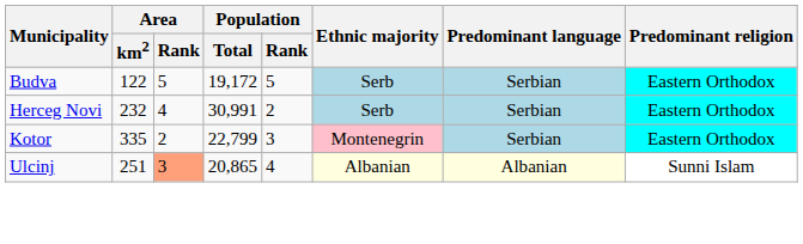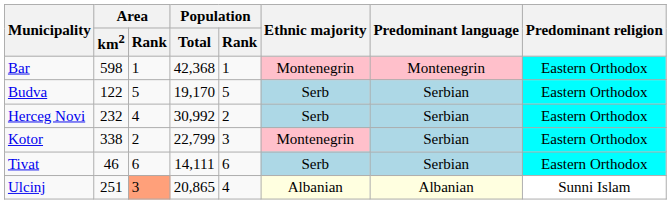+ row: Bar | 598 | 1 | 42,368 | 1 | Montenegrin | Montenegrin | Eastern Orthodox
Budva | Population / Total: 19,172 -> 19,170
Herceg Novi | Population / Total: 30,991 -> 30,992
Kotor | Area / km2: 335 -> 338
+ row: Tivat | 46 | 6 | 14,111 | 6 | Serb | Serbian | Eastern Orthodox
